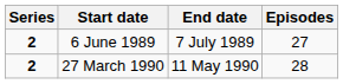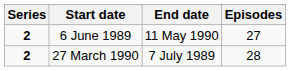6 June 1989 | End date: 7 July 1989 -> 11 May 1990
27 March 1990 | End date: 11 May 1990 -> 7 July 1989
